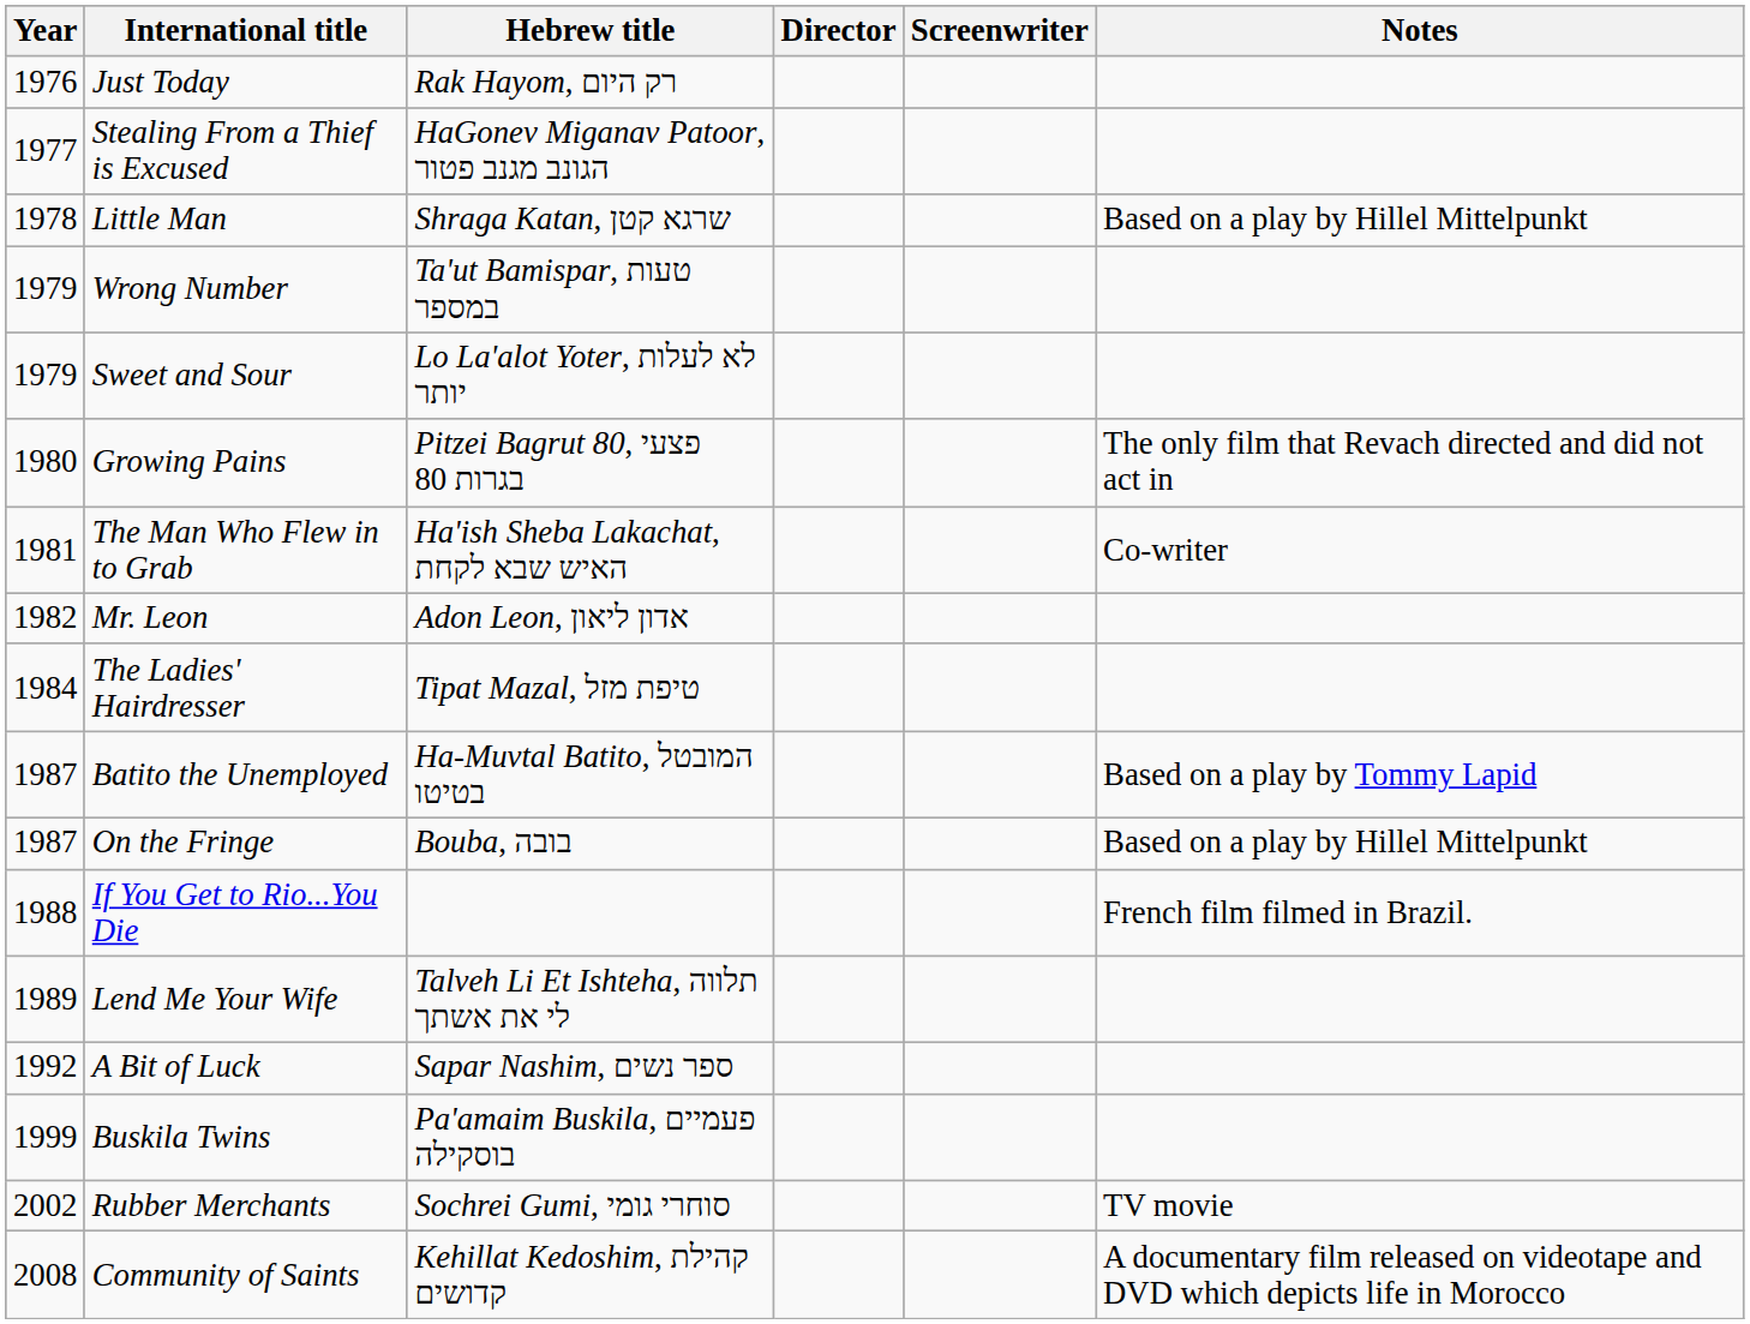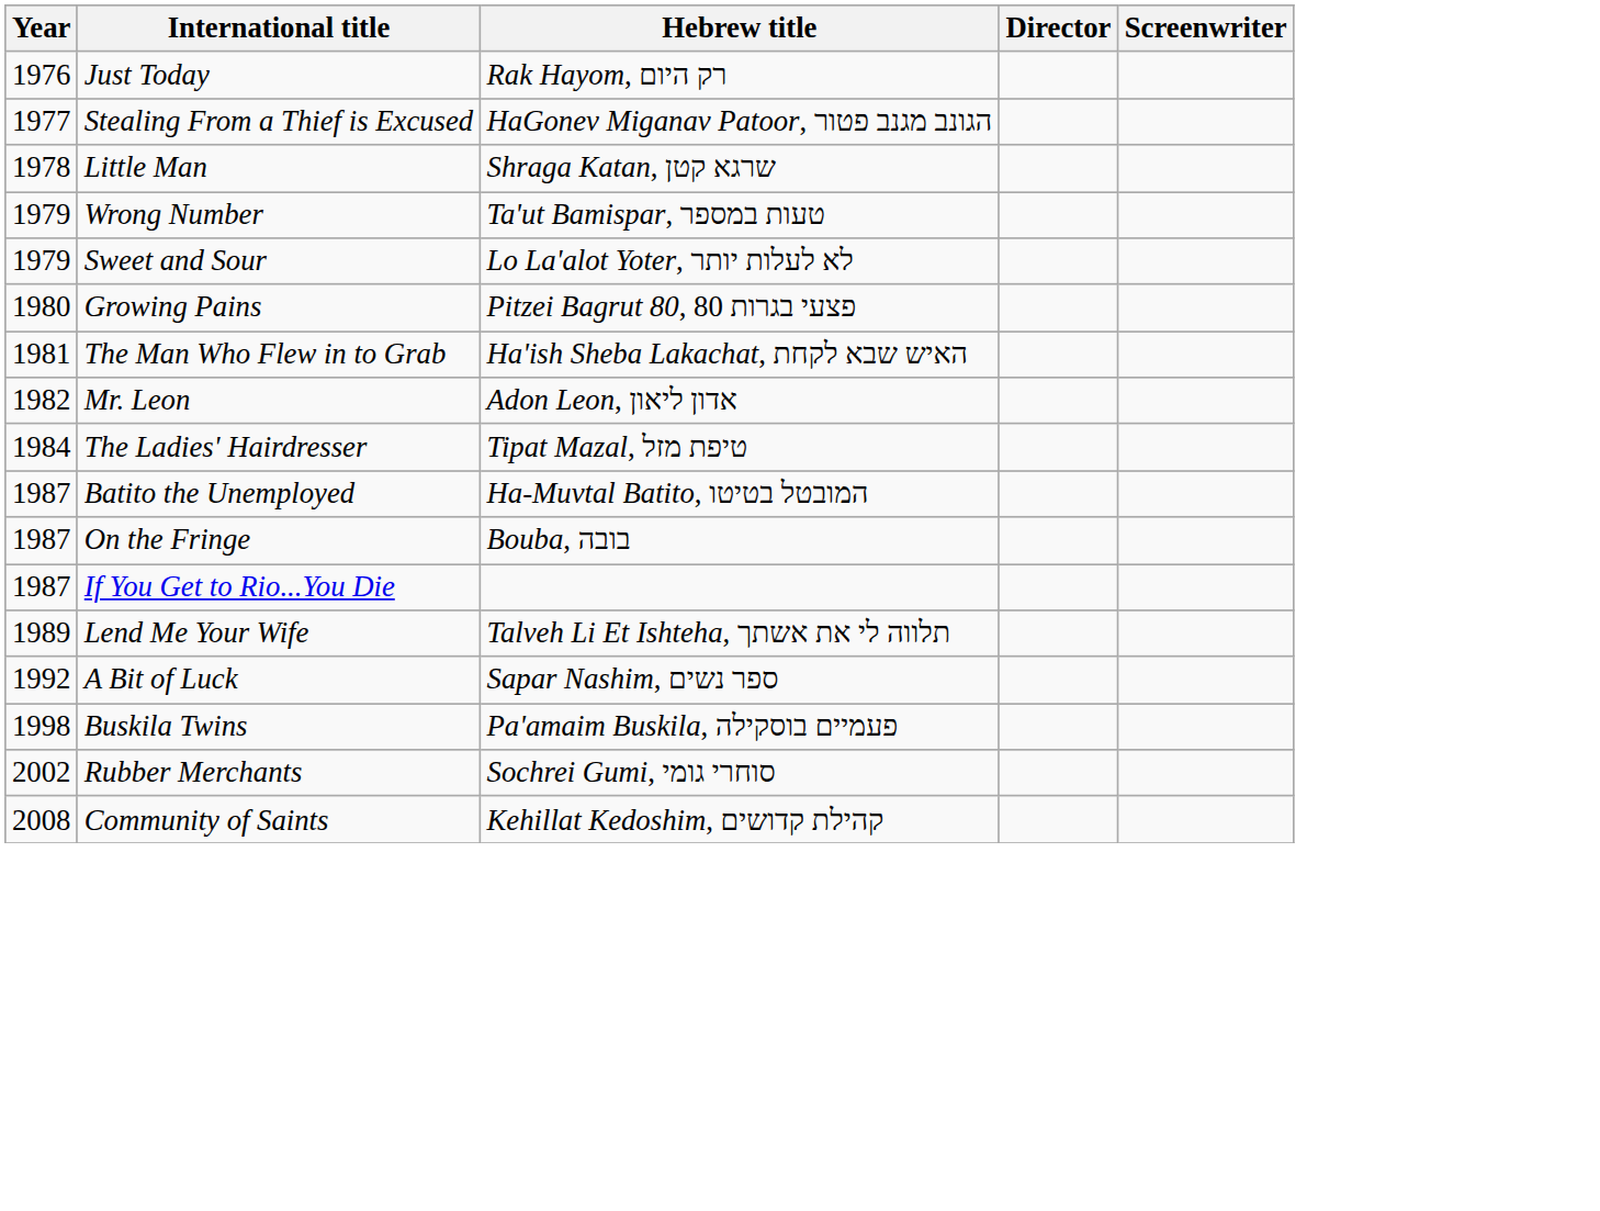- column: Notes | Based on a play by Hillel Mittelpunkt | The only film that Revach directed and did not act in | Co-writer | Based on a play by Tommy Lapid | Based on a play by Hillel Mittelpunkt | French film filmed in Brazil. | TV movie | A documentary film released on videotape and DVD which depicts life in Morocco
If You Get to Rio...You Die | Year: 1988 -> 1987
Buskila Twins | Year: 1999 -> 1998
